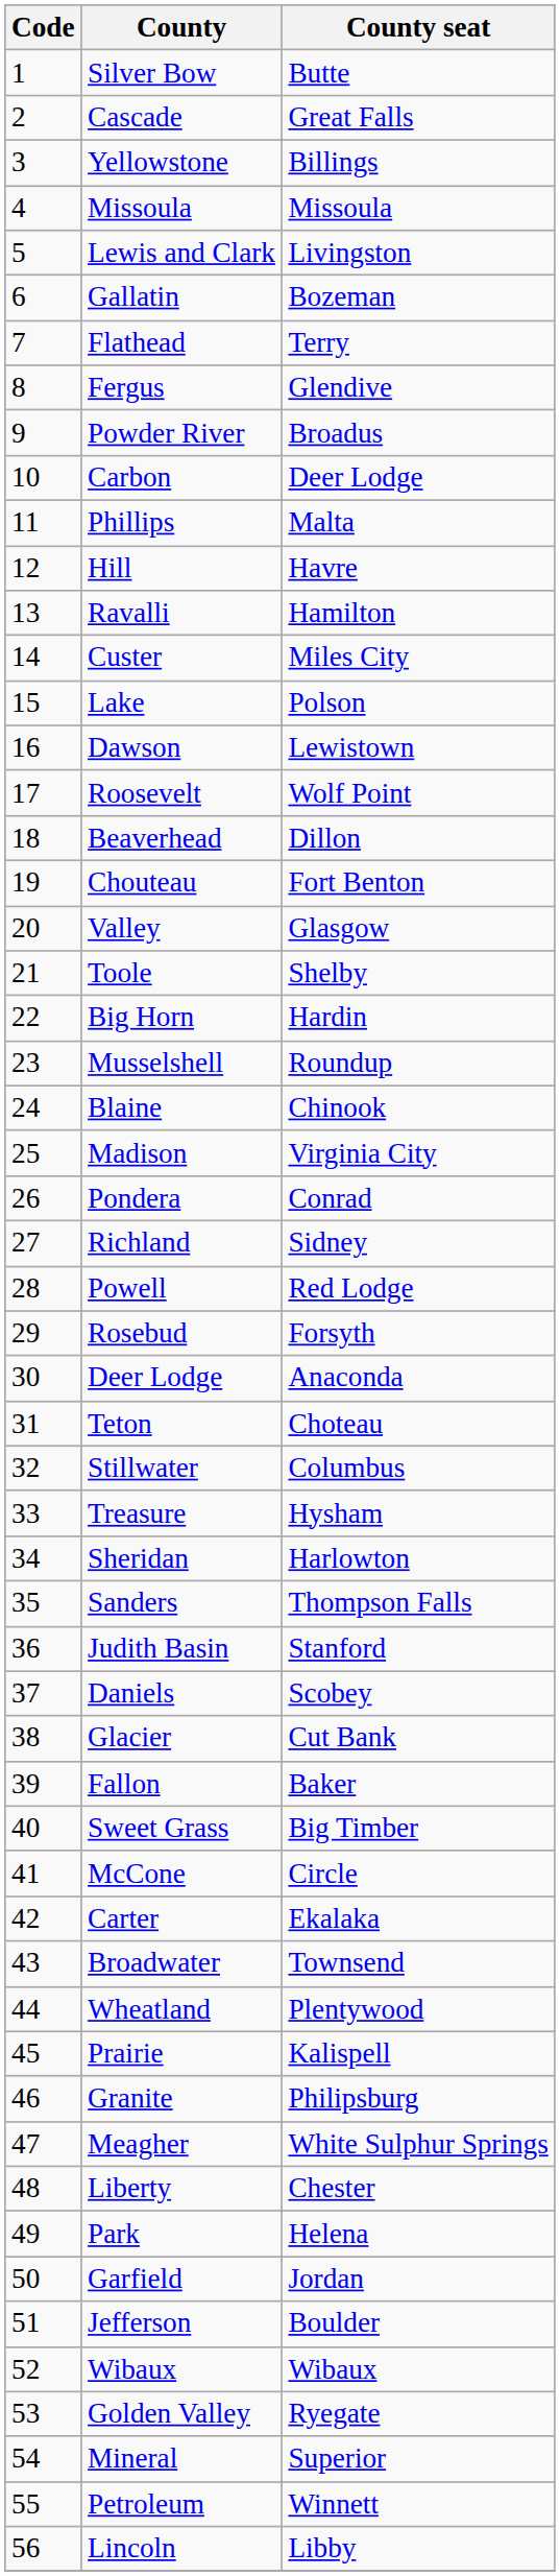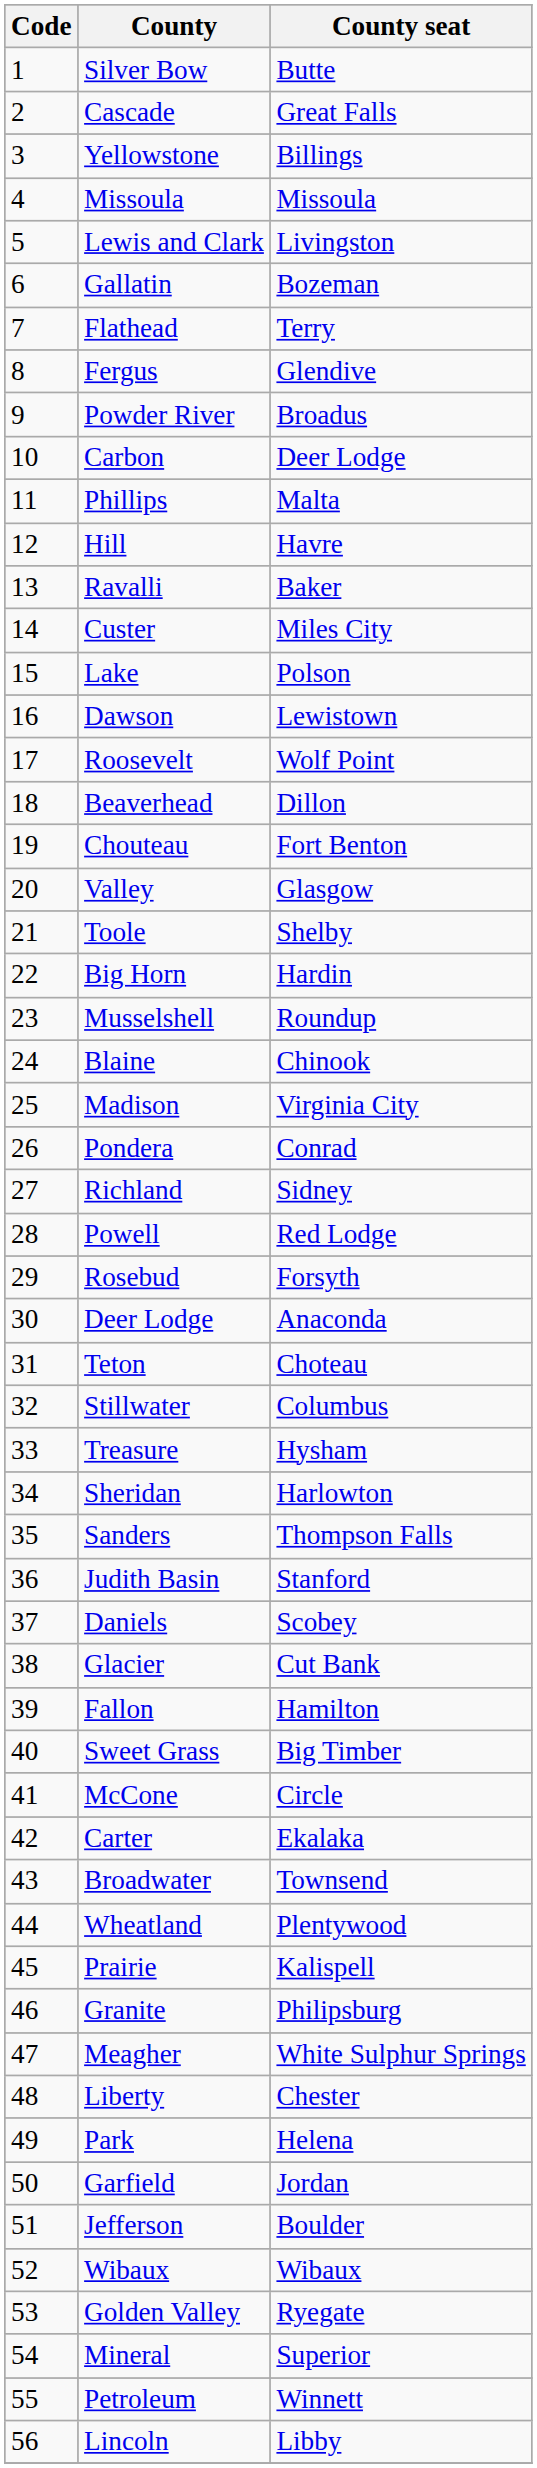Ravalli | County seat: Hamilton -> Baker
Fallon | County seat: Baker -> Hamilton
